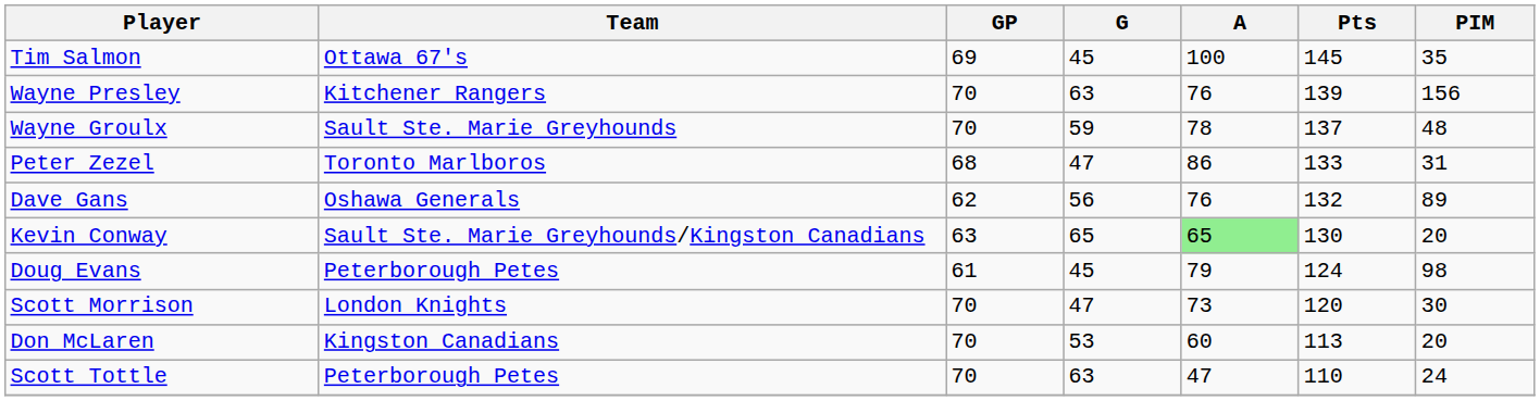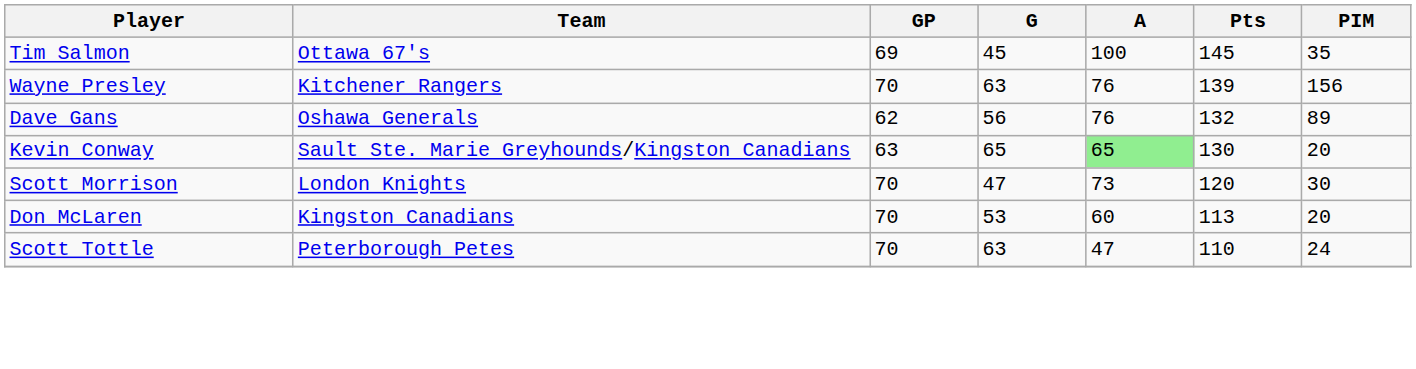- row: Wayne Groulx | Sault Ste. Marie Greyhounds | 70 | 59 | 78 | 137 | 48
- row: Peter Zezel | Toronto Marlboros | 68 | 47 | 86 | 133 | 31
- row: Doug Evans | Peterborough Petes | 61 | 45 | 79 | 124 | 98
